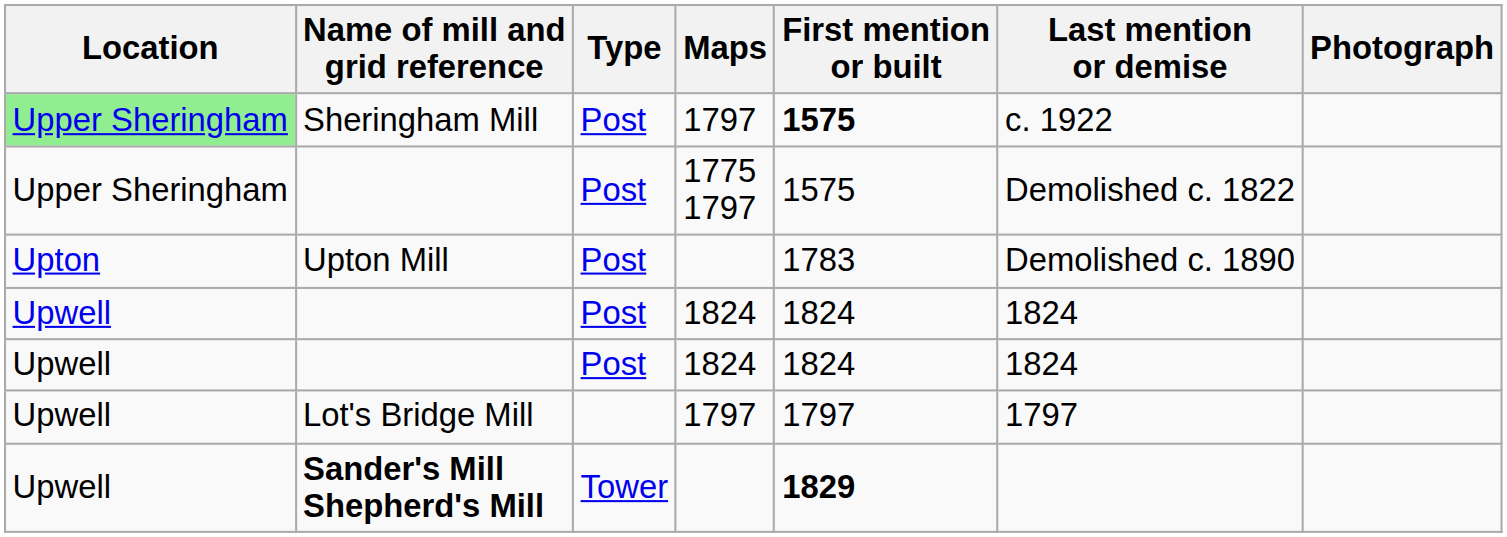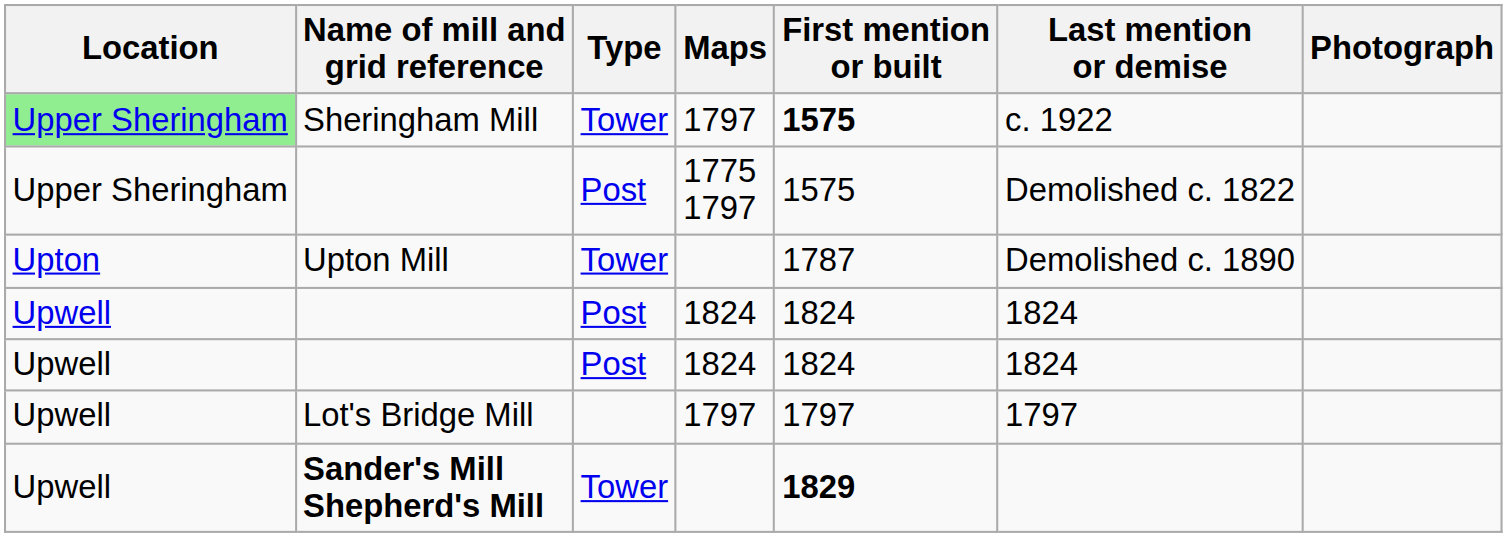Sheringham Mill | Type: Post -> Tower
Upton Mill | Type: Post -> Tower
Upton Mill | First mention or built: 1783 -> 1787
